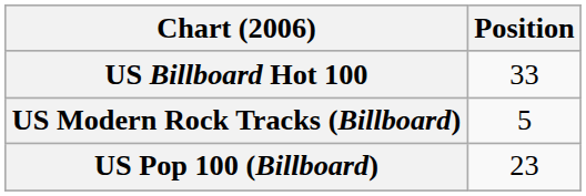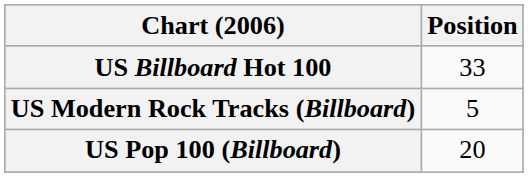US Pop 100 (Billboard) | Position: 23 -> 20
